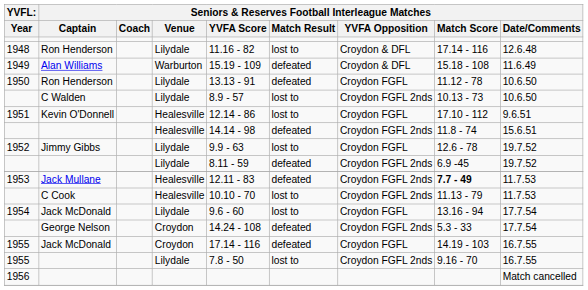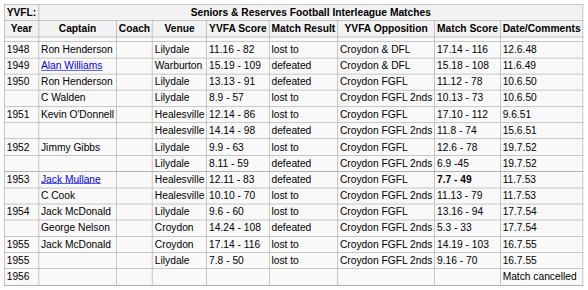1953 | column 7: Croydon FGFL 2nds -> Croydon FGFL
1955 / Jack McDonald | column 6: defeated -> lost to
1955 / Jack McDonald | column 7: Croydon FGFL -> Croydon FGFL 2nds
